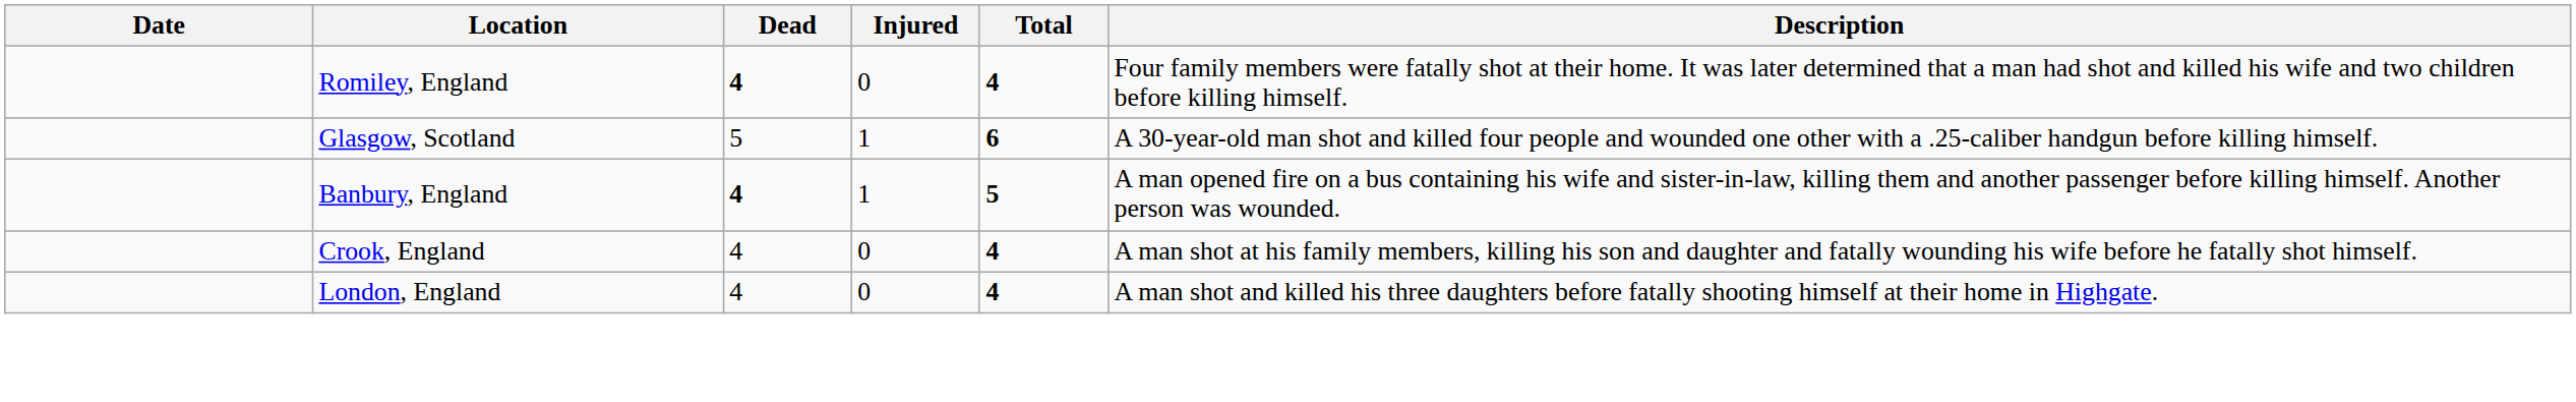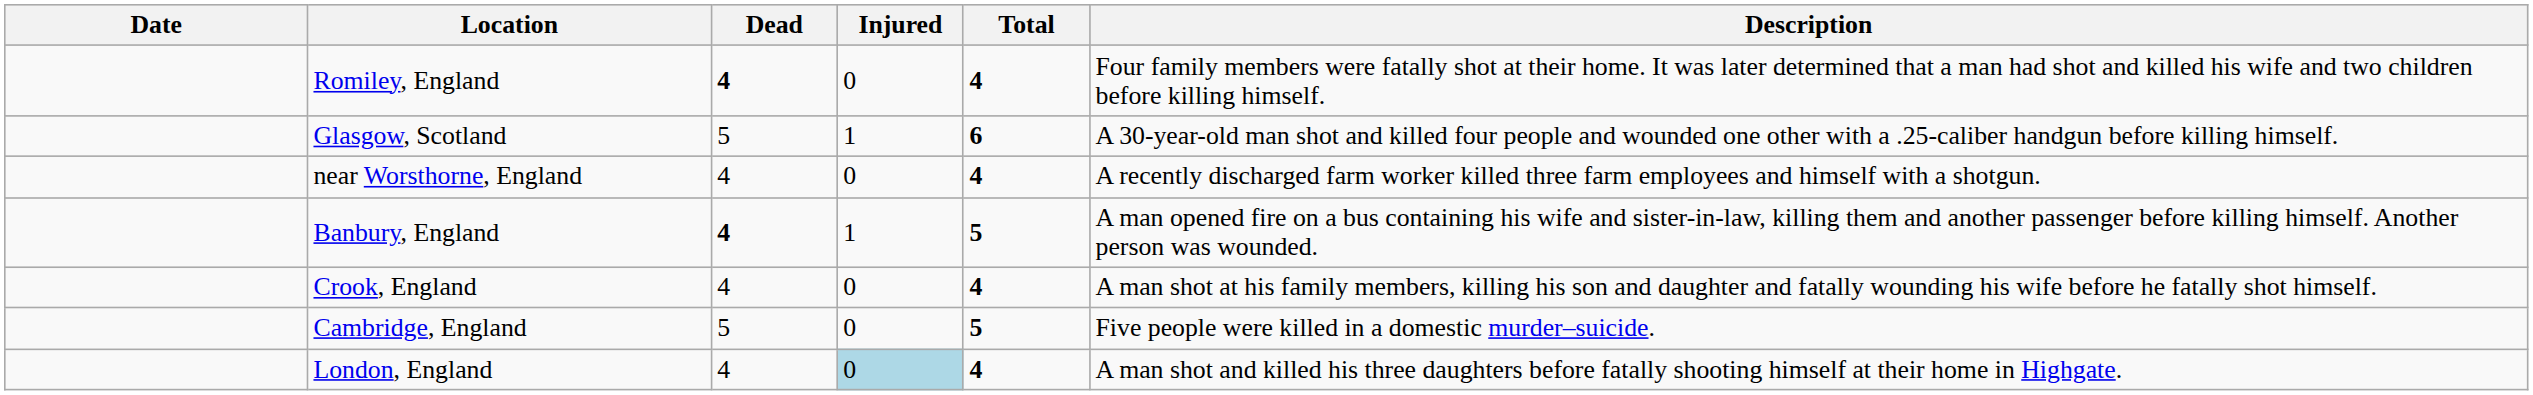+ row: near Worsthorne, England | 4 | 0 | 4 | A recently discharged farm worker killed three farm employees and himself with a shotgun.
+ row: Cambridge, England | 5 | 0 | 5 | Five people were killed in a domestic murder–suicide.
London, England | Injured: no background -> lightblue background
